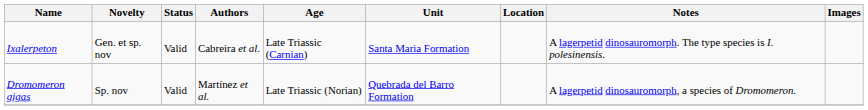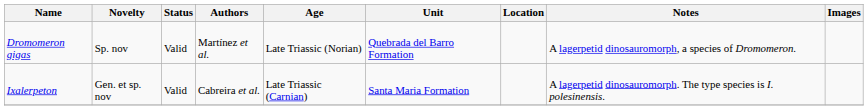rows swapped: Dromomeron gigas <-> Ixalerpeton
